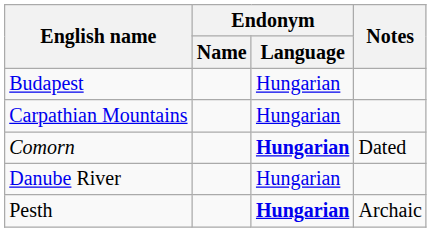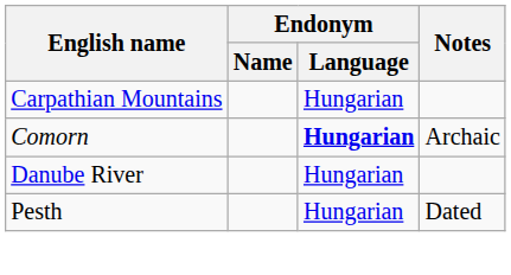- row: Budapest | Hungarian
Comorn | Notes: Dated -> Archaic
Pesth | Endonym / Language: bold -> normal
Pesth | Notes: Archaic -> Dated
